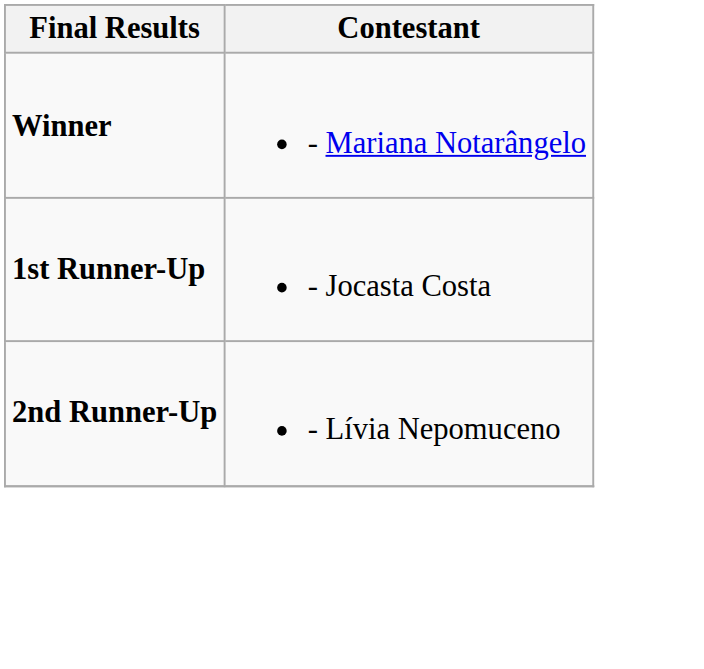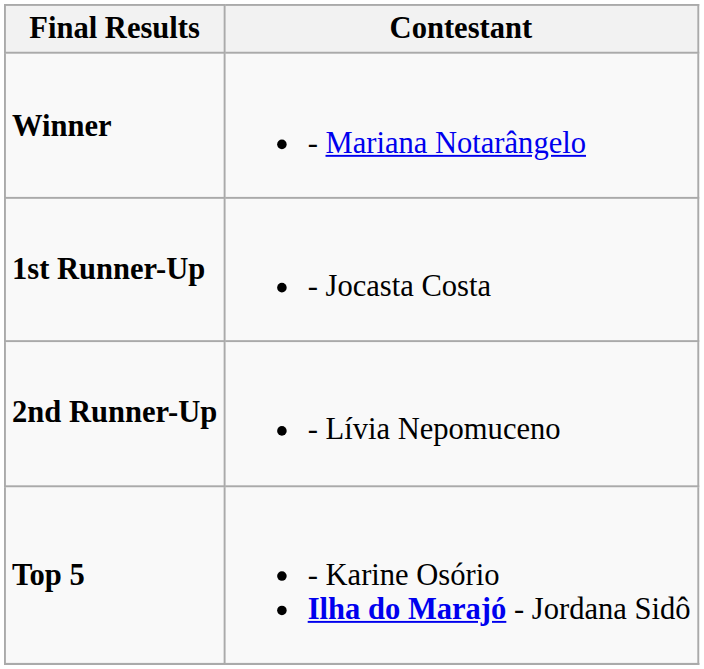+ row: Top 5 | - Karine Osório Ilha do Marajó - Jordana Sidô
